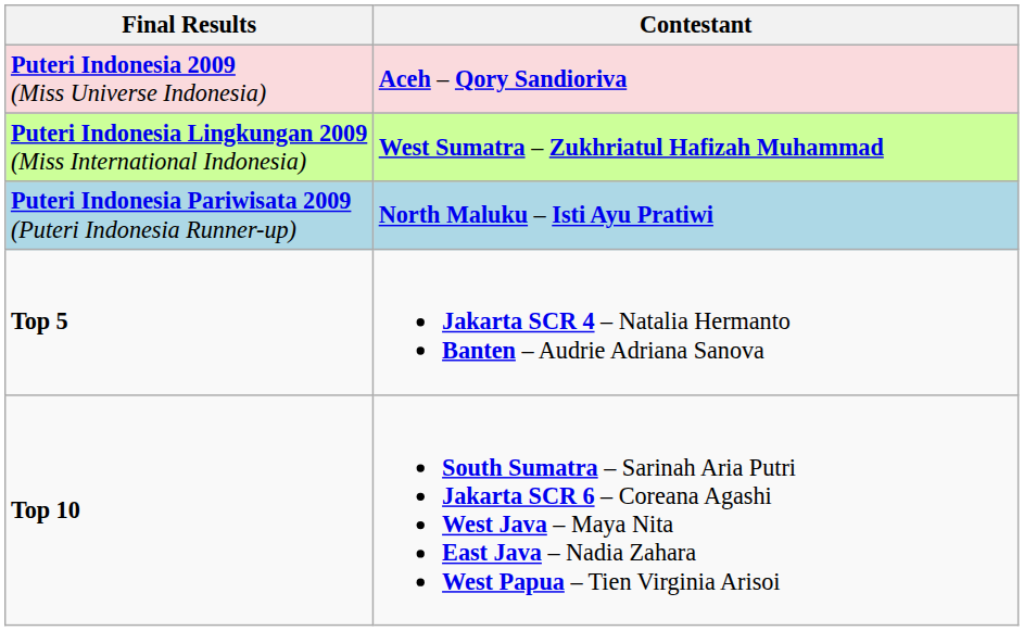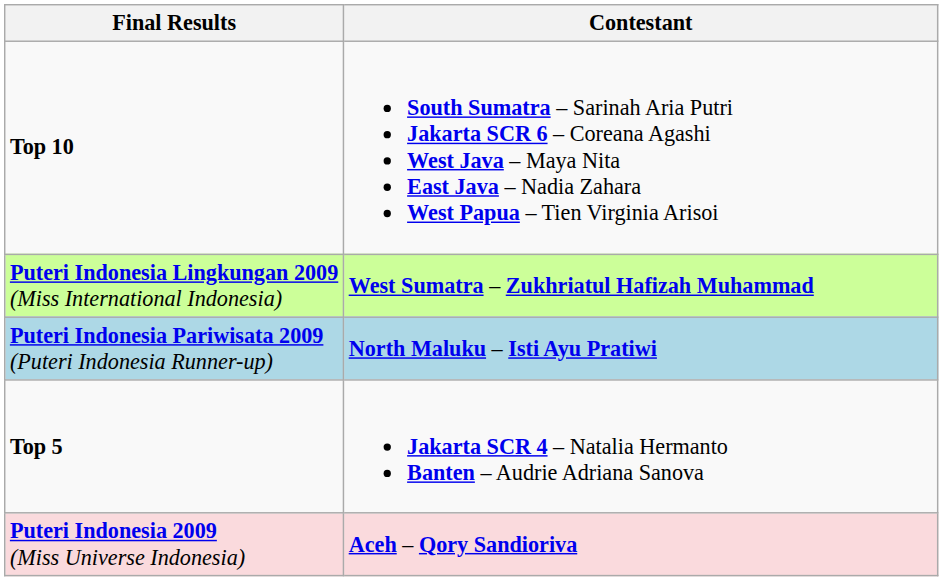rows swapped: Puteri Indonesia 2009 (Miss Universe Indonesia) <-> Top 10
